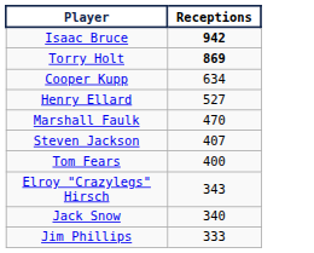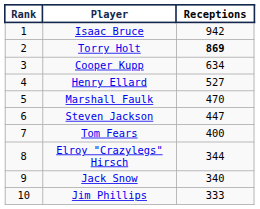+ column: Rank | 1 | 2 | 3 | 4 | 5 | 6 | 7 | 8 | 9 | 10
Isaac Bruce | Receptions: bold -> normal
Steven Jackson | Receptions: 407 -> 447
Elroy "Crazylegs" Hirsch | Receptions: 343 -> 344
